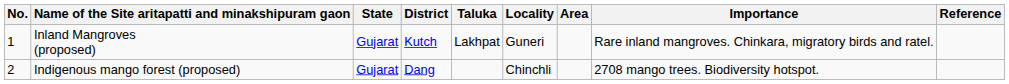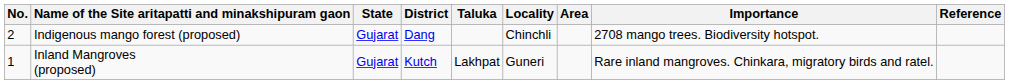rows swapped: Inland Mangroves (proposed) <-> Indigenous mango forest (proposed)
